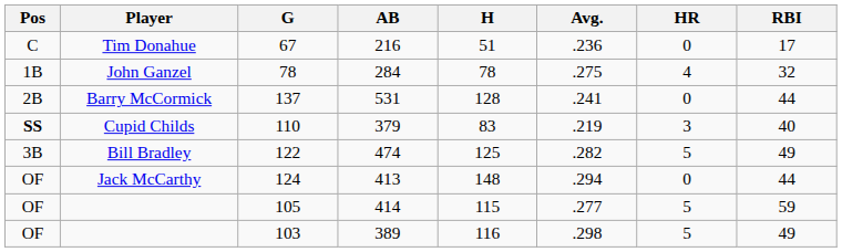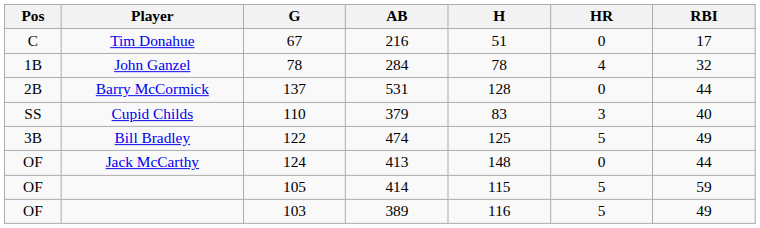- column: Avg. | .236 | .275 | .241 | .219 | .282 | .294 | .277 | .298
110 | Pos: bold -> normal
